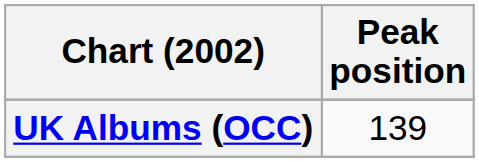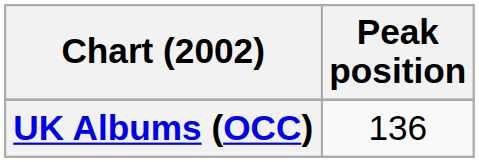UK Albums (OCC) | Peak position: 139 -> 136
